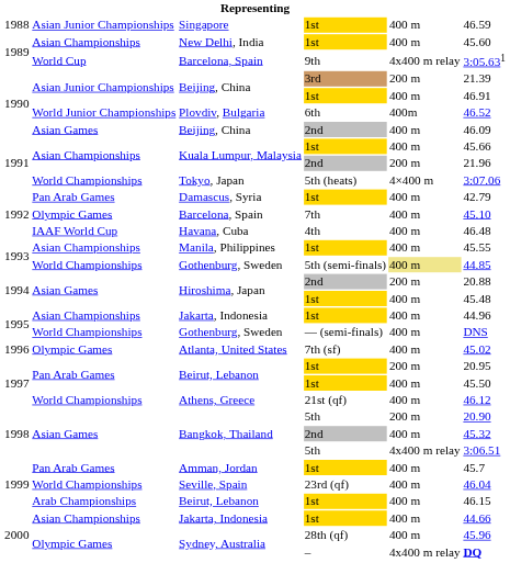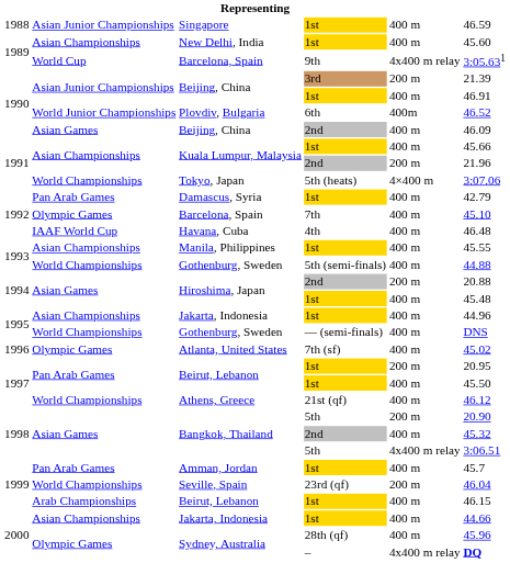Gothenburg, Sweden / 5th (semi-finals) | column 5: khaki background -> no background
Gothenburg, Sweden / 5th (semi-finals) | column 6: 44.85 -> 44.88
Seville, Spain | column 5: 400 m -> 200 m
